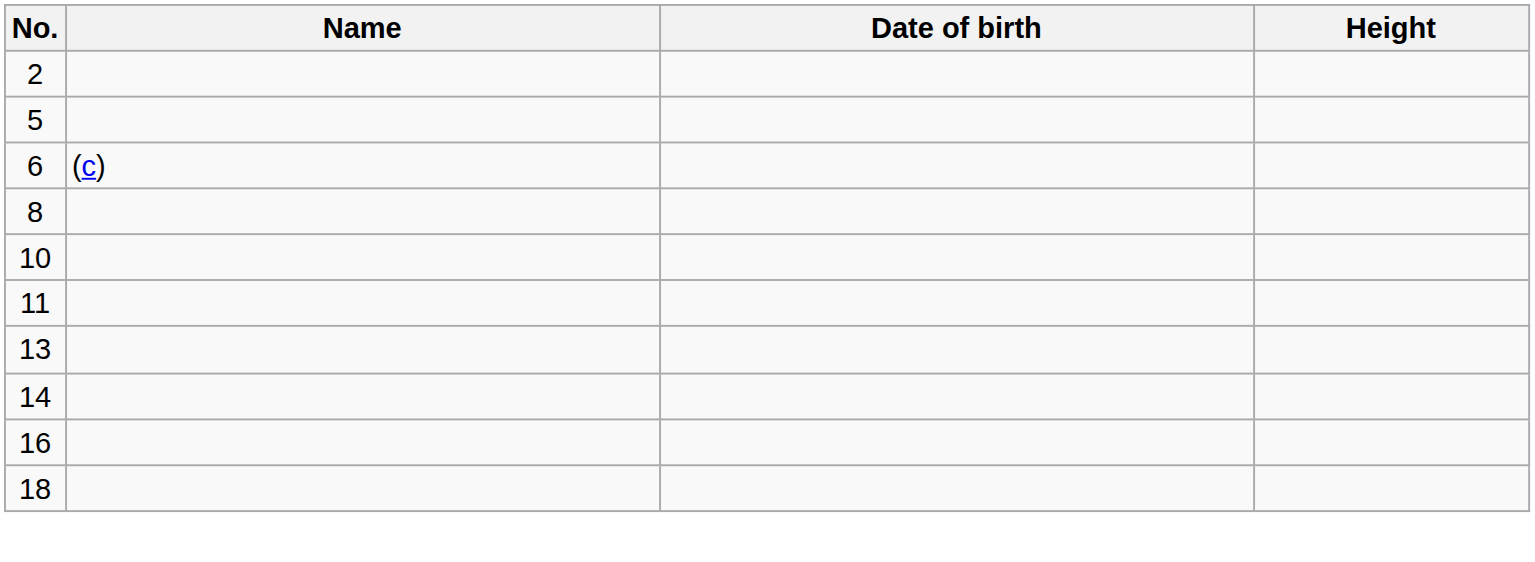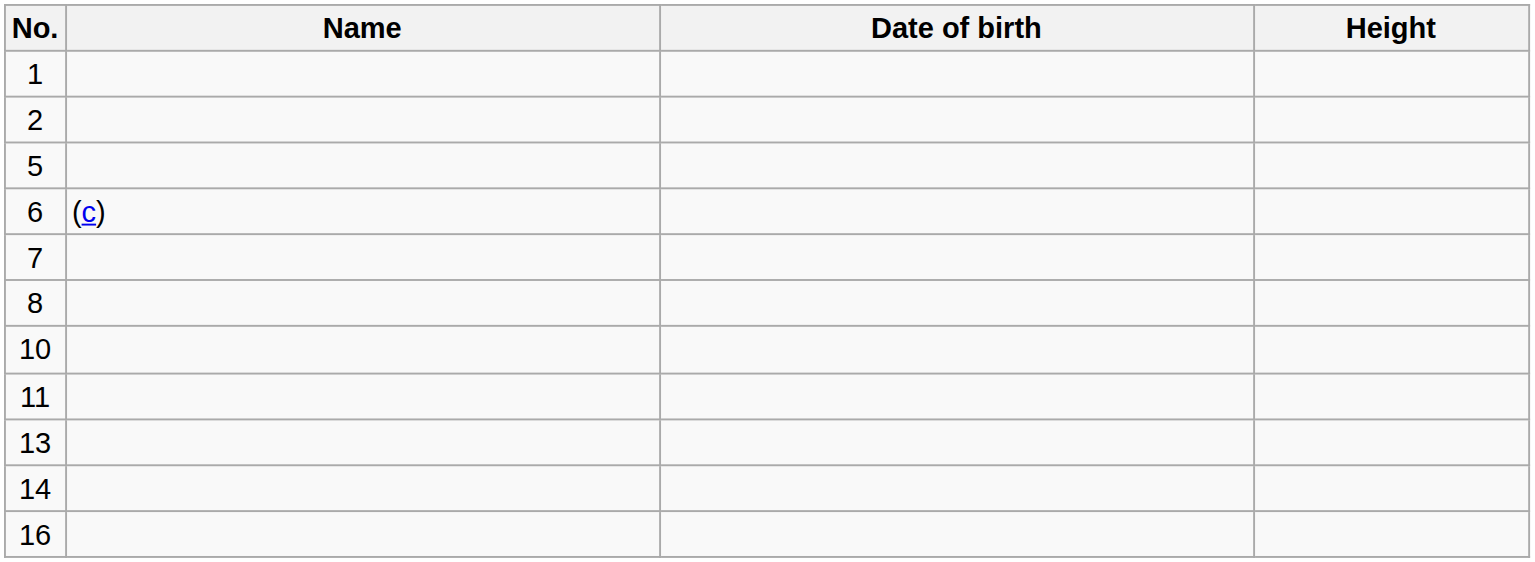+ row: 1
+ row: 7
- row: 18
